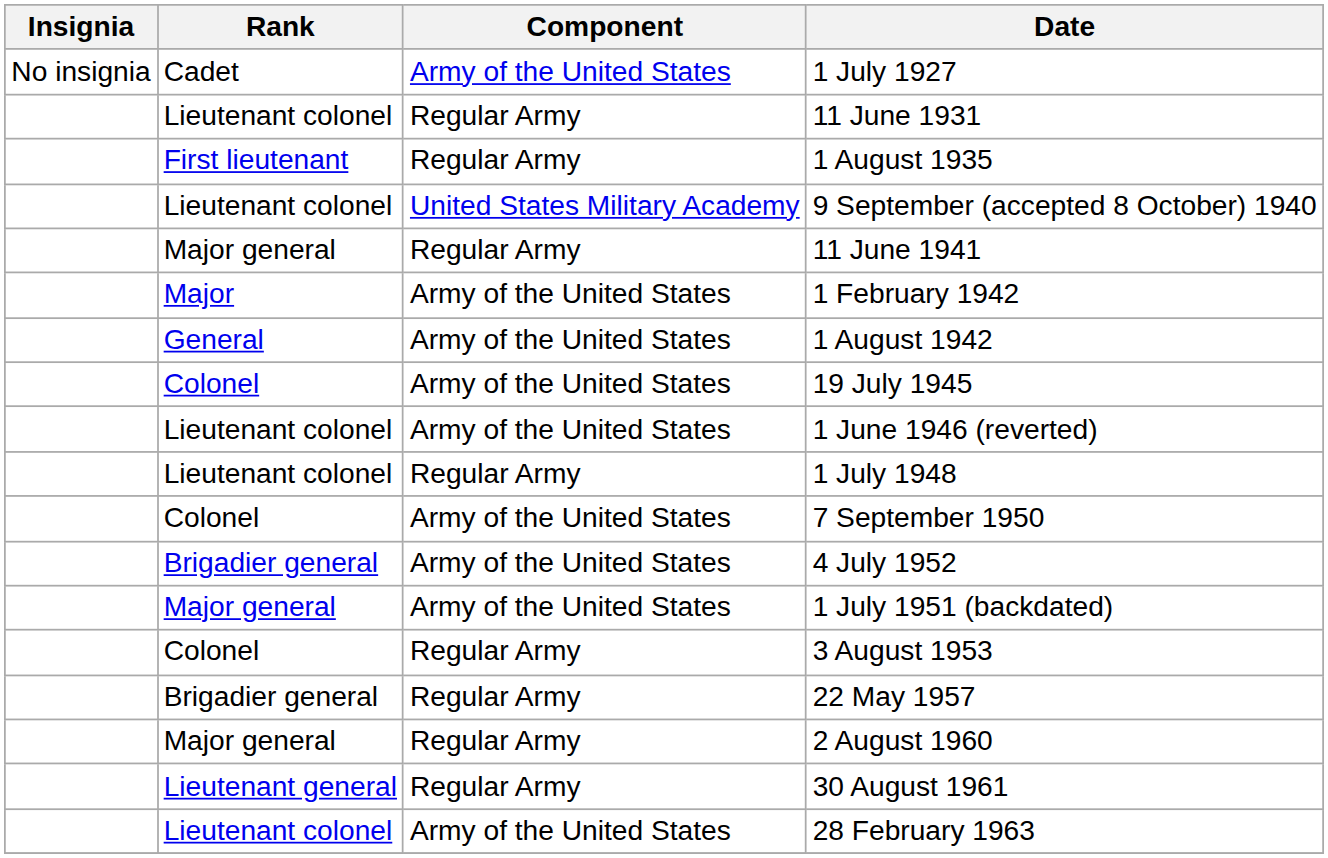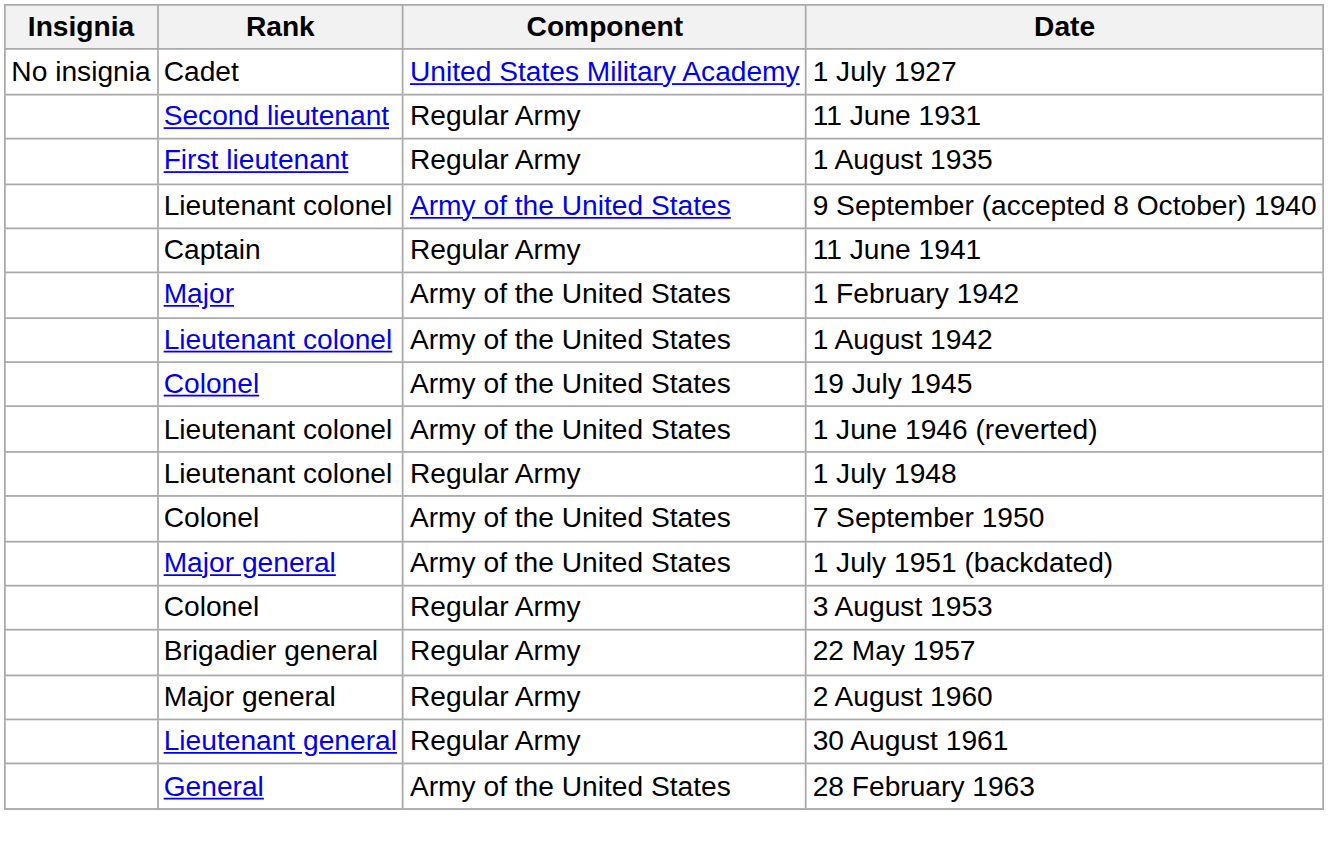1 July 1927 | Component: Army of the United States -> United States Military Academy
11 June 1931 | Rank: Lieutenant colonel -> Second lieutenant
9 September (accepted 8 October) 1940 | Component: United States Military Academy -> Army of the United States
11 June 1941 | Rank: Major general -> Captain
1 August 1942 | Rank: General -> Lieutenant colonel
- row: Brigadier general | Army of the United States | 4 July 1952
28 February 1963 | Rank: Lieutenant colonel -> General
